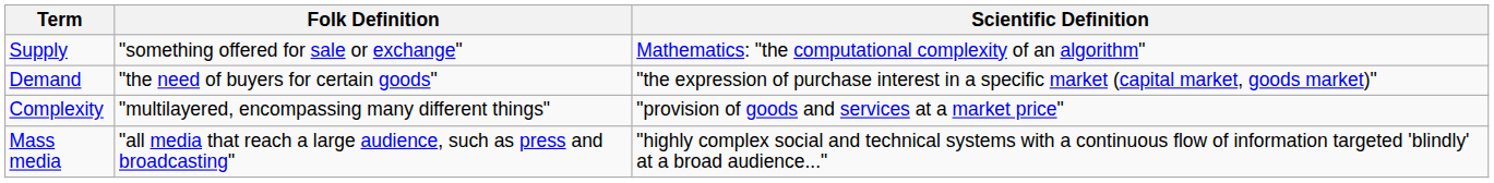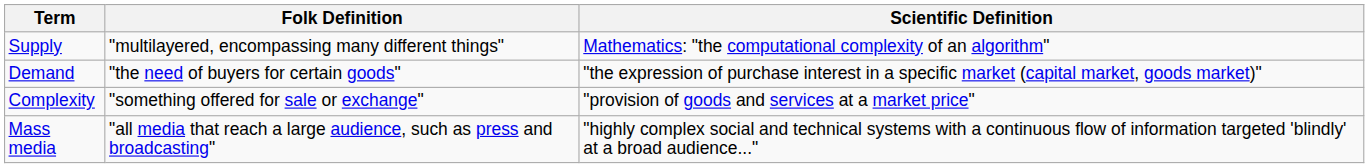Supply | Folk Definition: "something offered for sale or exchange" -> "multilayered, encompassing many different things"
Complexity | Folk Definition: "multilayered, encompassing many different things" -> "something offered for sale or exchange"
